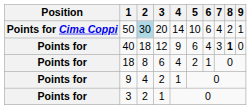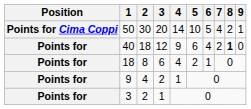50 | 2: lightblue background -> no background
50 | 6: 6 -> 5
40 | 7: 3 -> 2
